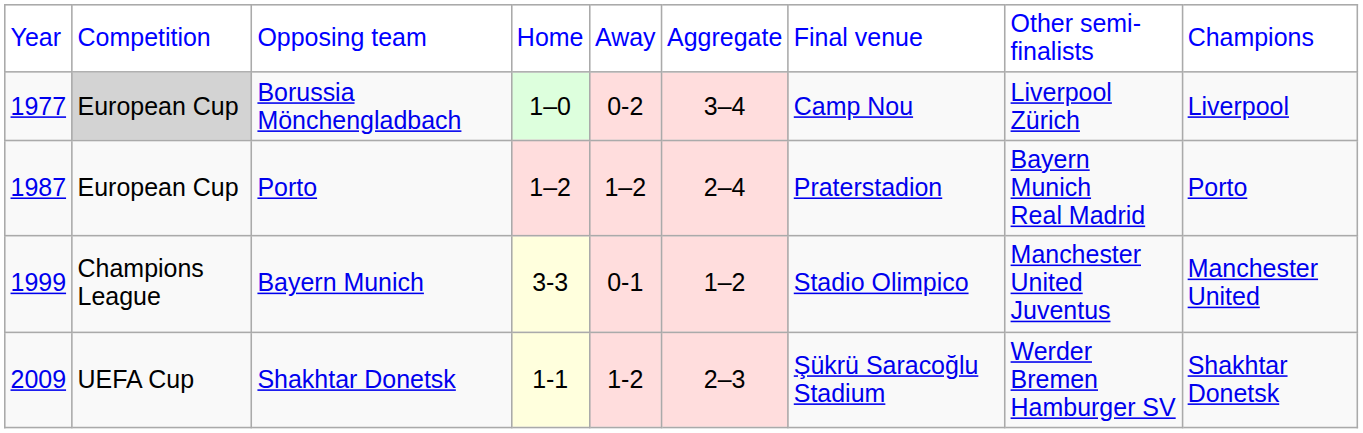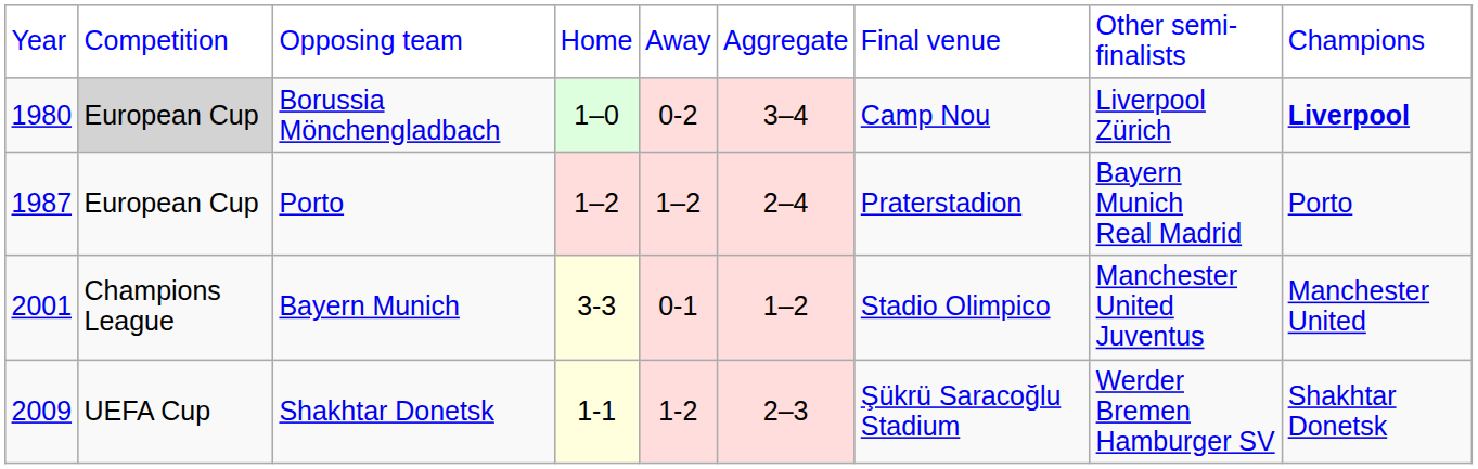Borussia Mönchengladbach | column 1: 1977 -> 1980
Borussia Mönchengladbach | column 9: normal -> bold
Bayern Munich | column 1: 1999 -> 2001
